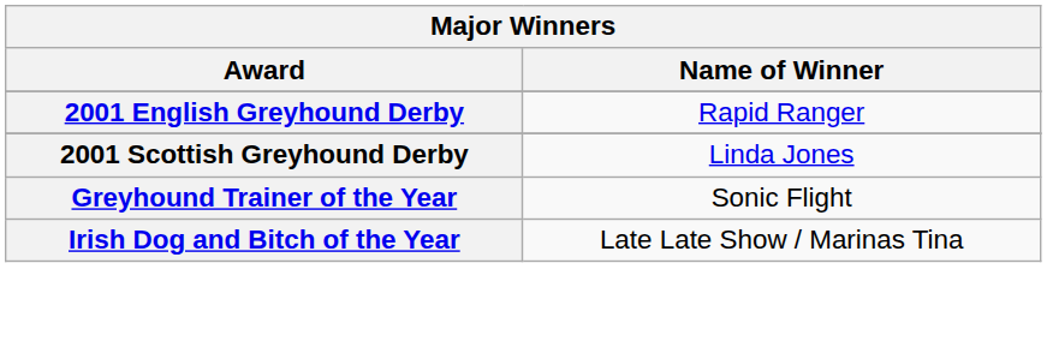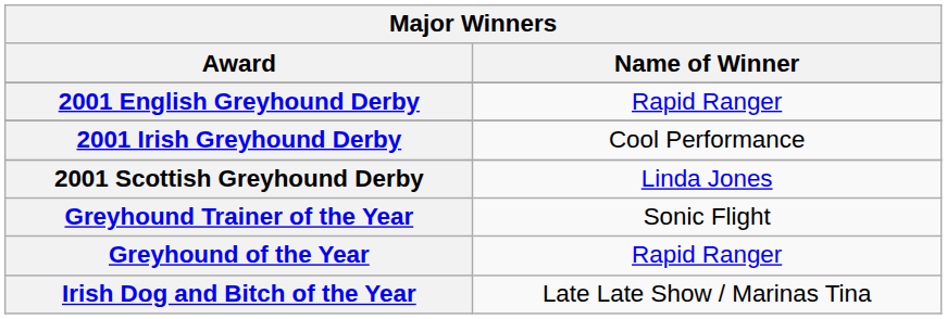+ row: 2001 Irish Greyhound Derby | Cool Performance
+ row: Greyhound of the Year | Rapid Ranger
